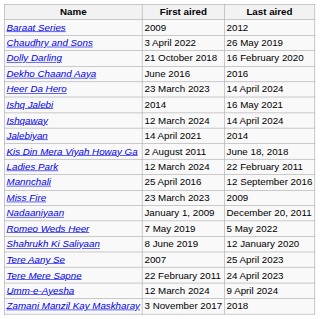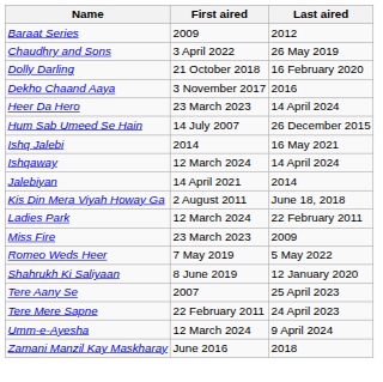Dekho Chaand Aaya | First aired: June 2016 -> 3 November 2017
+ row: Hum Sab Umeed Se Hain | 14 July 2007 | 26 December 2015
- row: Mannchali | 25 April 2016 | 12 September 2016
- row: Nadaaniyaan | January 1, 2009 | December 20, 2011
Zamani Manzil Kay Maskharay | First aired: 3 November 2017 -> June 2016
